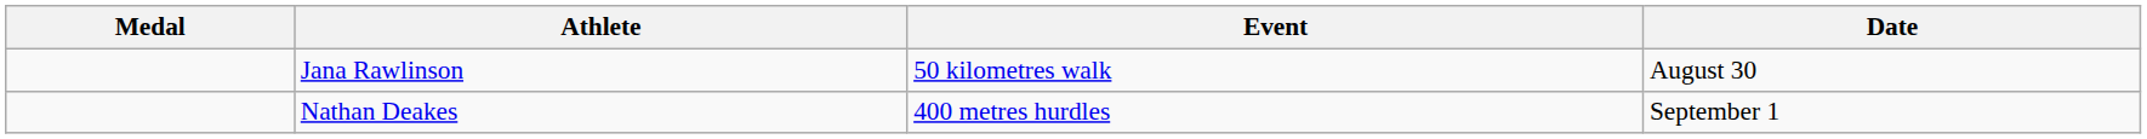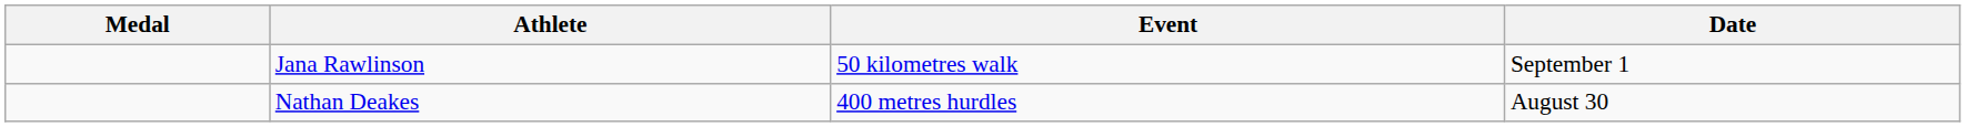Jana Rawlinson | Date: August 30 -> September 1
Nathan Deakes | Date: September 1 -> August 30
